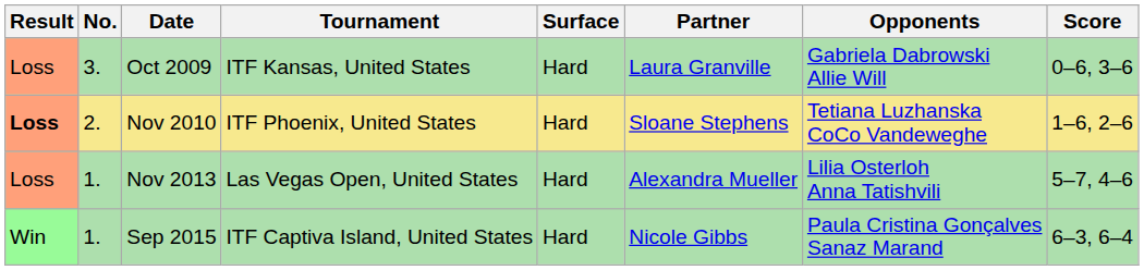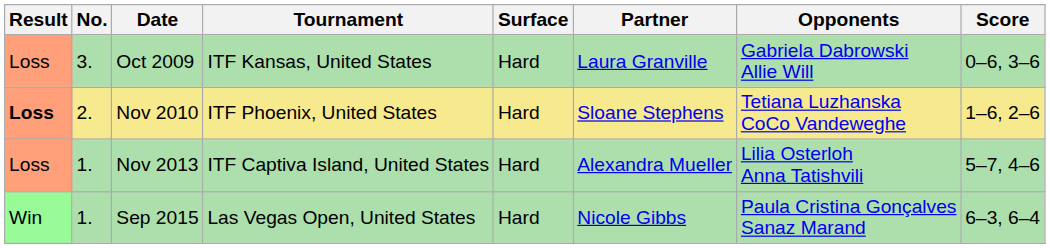Nov 2013 | Tournament: Las Vegas Open, United States -> ITF Captiva Island, United States
Sep 2015 | Tournament: ITF Captiva Island, United States -> Las Vegas Open, United States
